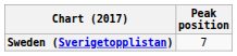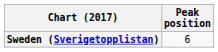Sweden (Sverigetopplistan) | Peak position: 7 -> 6
